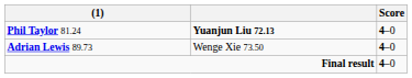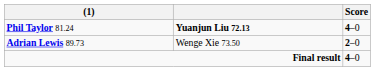Adrian Lewis 89.73 | Score: 4–0 -> 2–0
